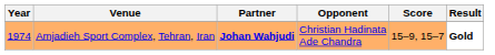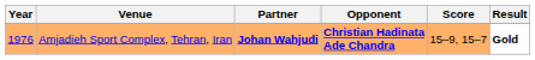Amjadieh Sport Complex, Tehran, Iran | Year: 1974 -> 1976
Amjadieh Sport Complex, Tehran, Iran | Opponent: normal -> bold
